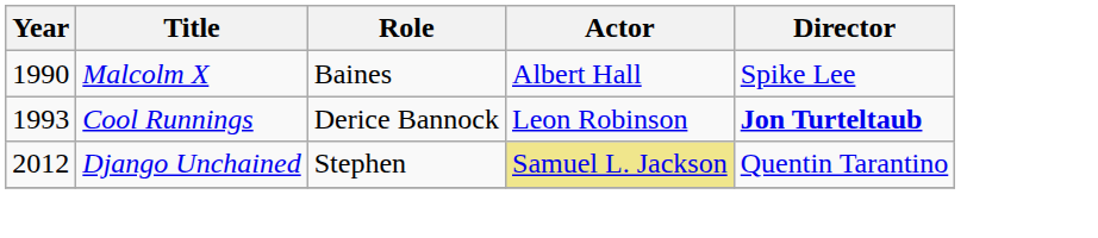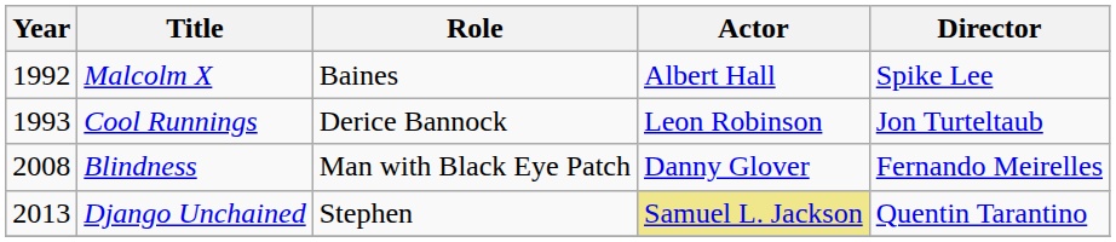Malcolm X | Year: 1990 -> 1992
Cool Runnings | Director: bold -> normal
+ row: 2008 | Blindness | Man with Black Eye Patch | Danny Glover | Fernando Meirelles
Django Unchained | Year: 2012 -> 2013
